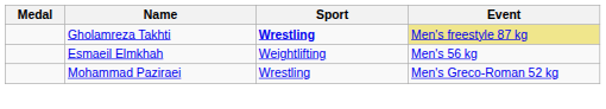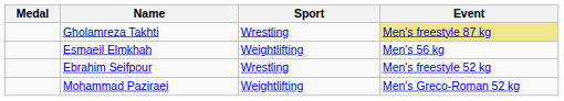Gholamreza Takhti | Sport: bold -> normal
+ row: Ebrahim Seifpour | Wrestling | Men's freestyle 52 kg
Mohammad Paziraei | Sport: Wrestling -> Weightlifting
